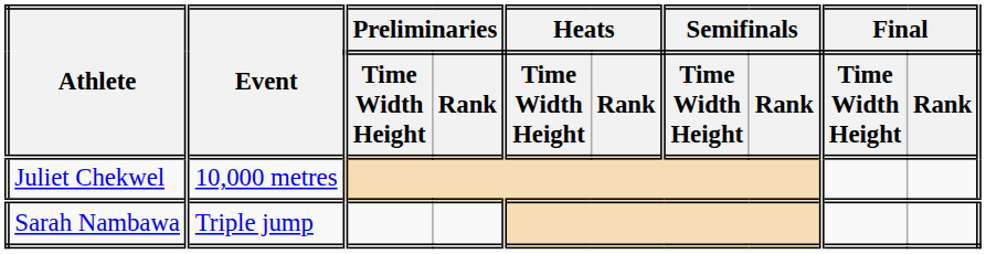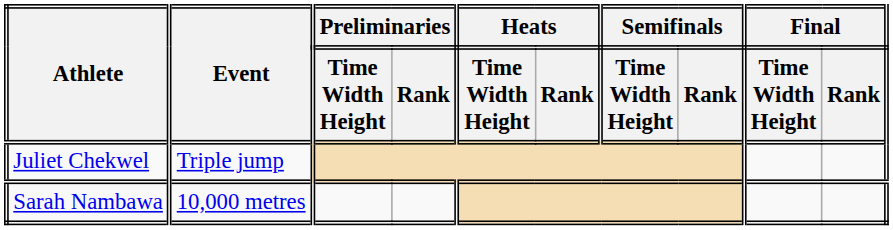Juliet Chekwel | Event: 10,000 metres -> Triple jump
Sarah Nambawa | Event: Triple jump -> 10,000 metres
